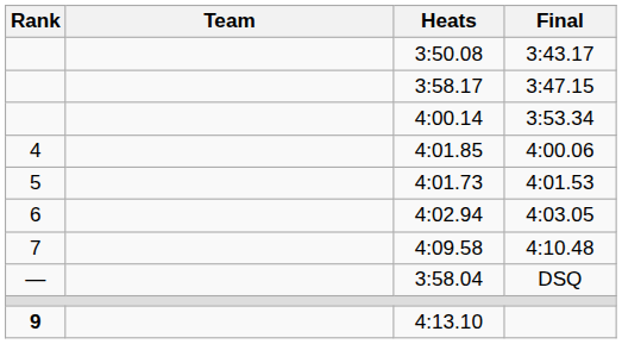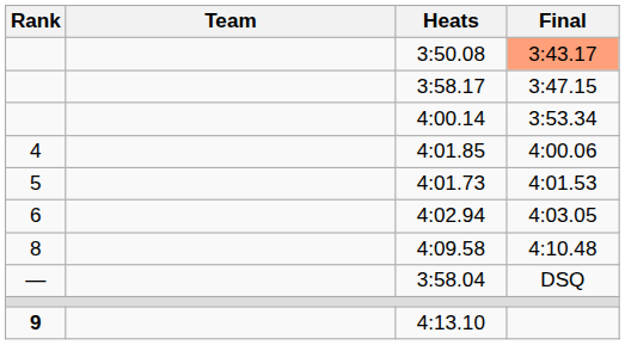3:50.08 | Final: no background -> lightsalmon background
4:09.58 | Rank: 7 -> 8
